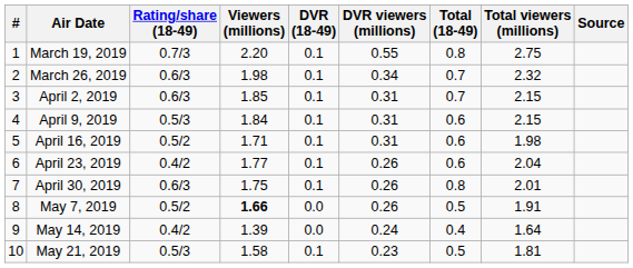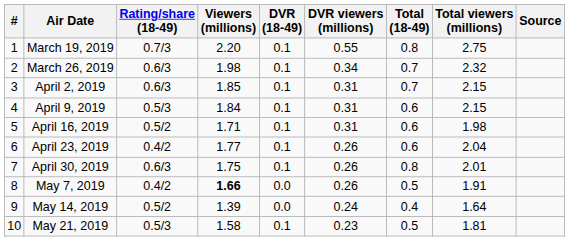May 7, 2019 | Rating/share (18-49): 0.5/2 -> 0.4/2
May 14, 2019 | Rating/share (18-49): 0.4/2 -> 0.5/2
